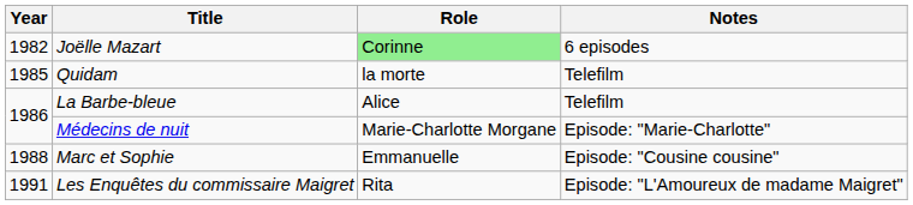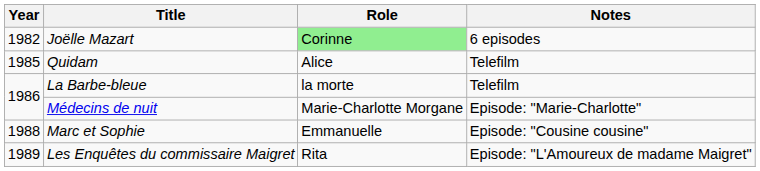Quidam | Role: la morte -> Alice
La Barbe-bleue | Role: Alice -> la morte
Les Enquêtes du commissaire Maigret | Year: 1991 -> 1989
